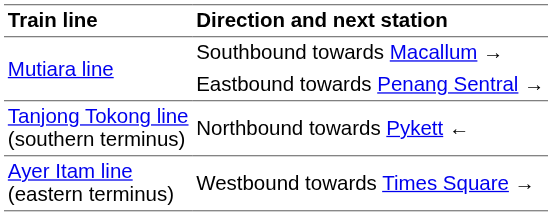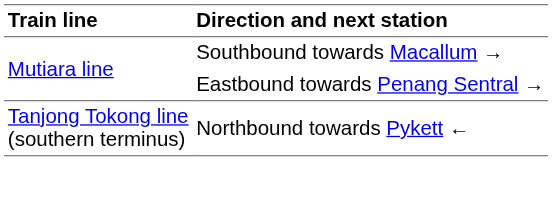- row: Ayer Itam line (eastern terminus) | Westbound towards Times Square →
